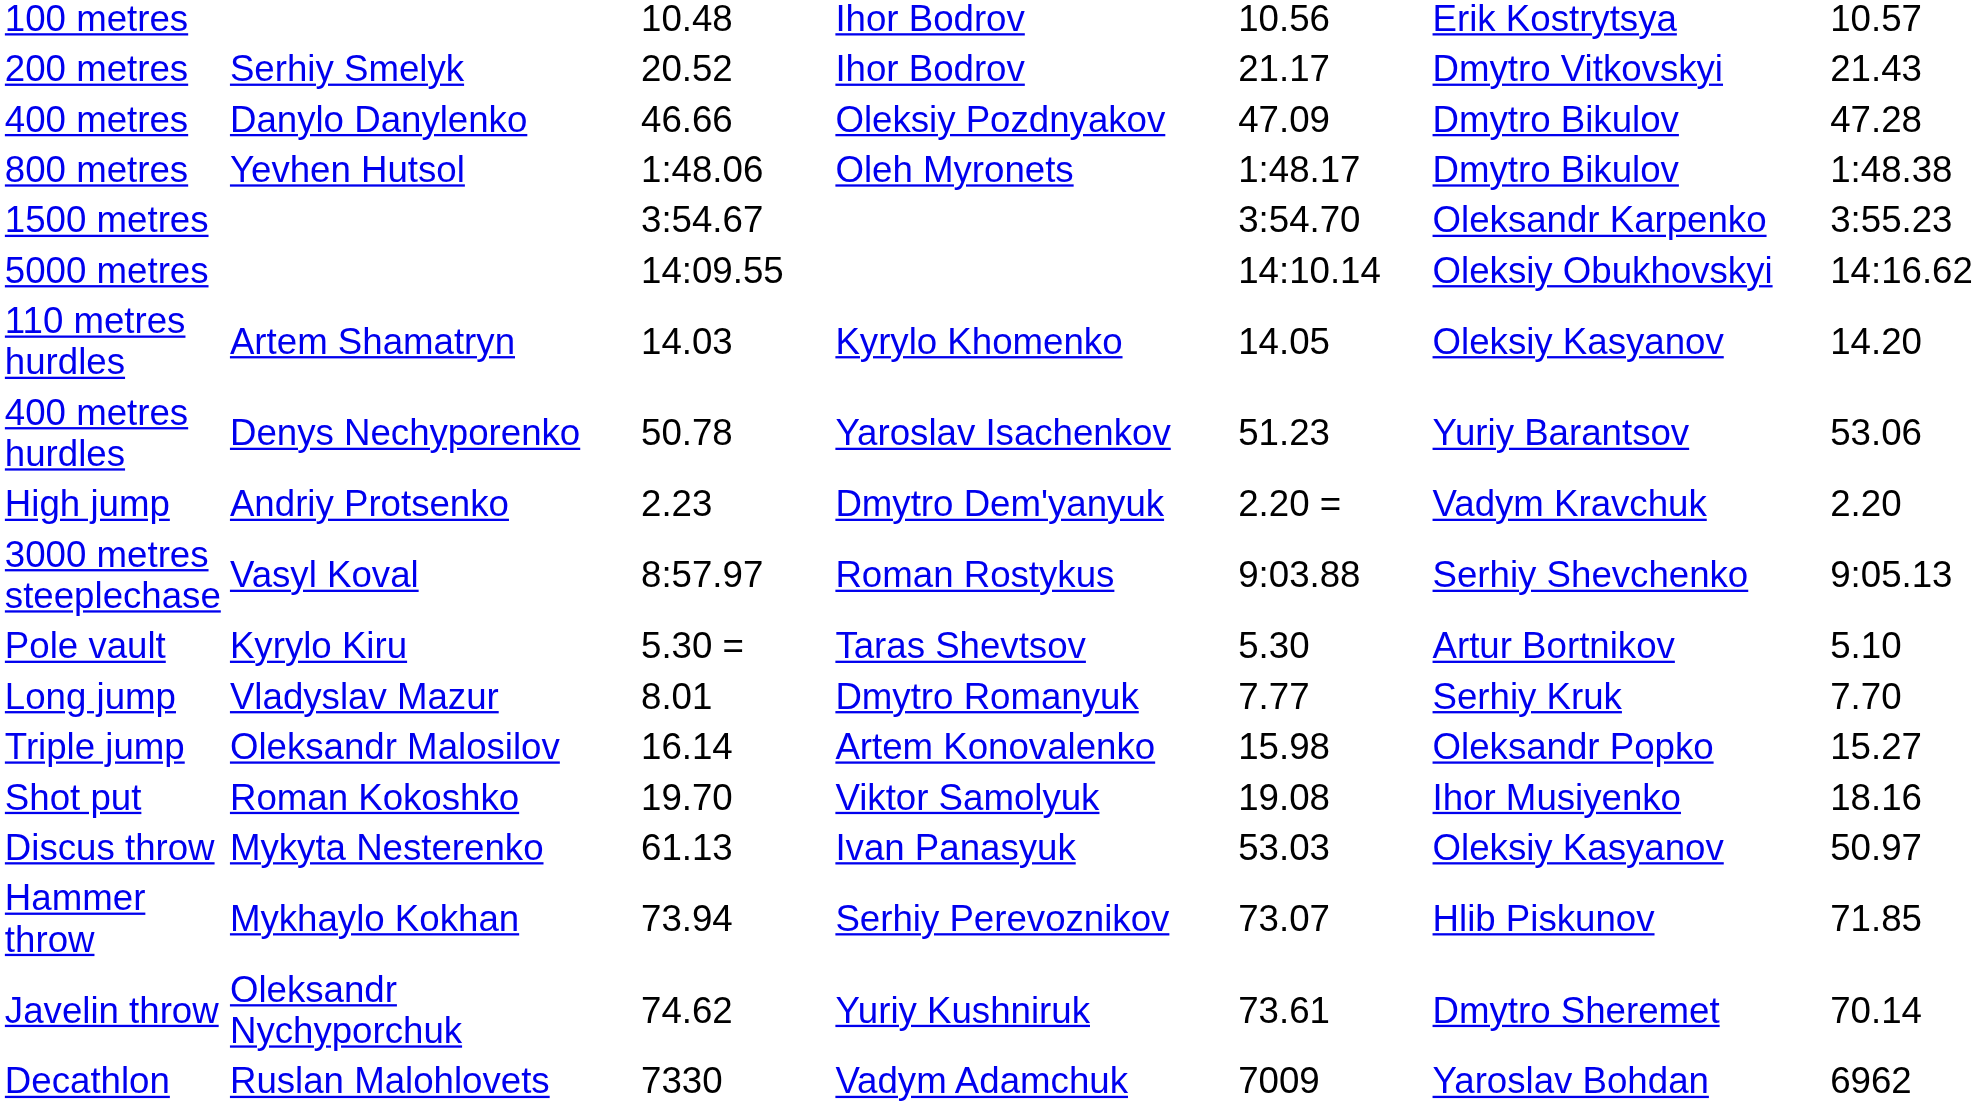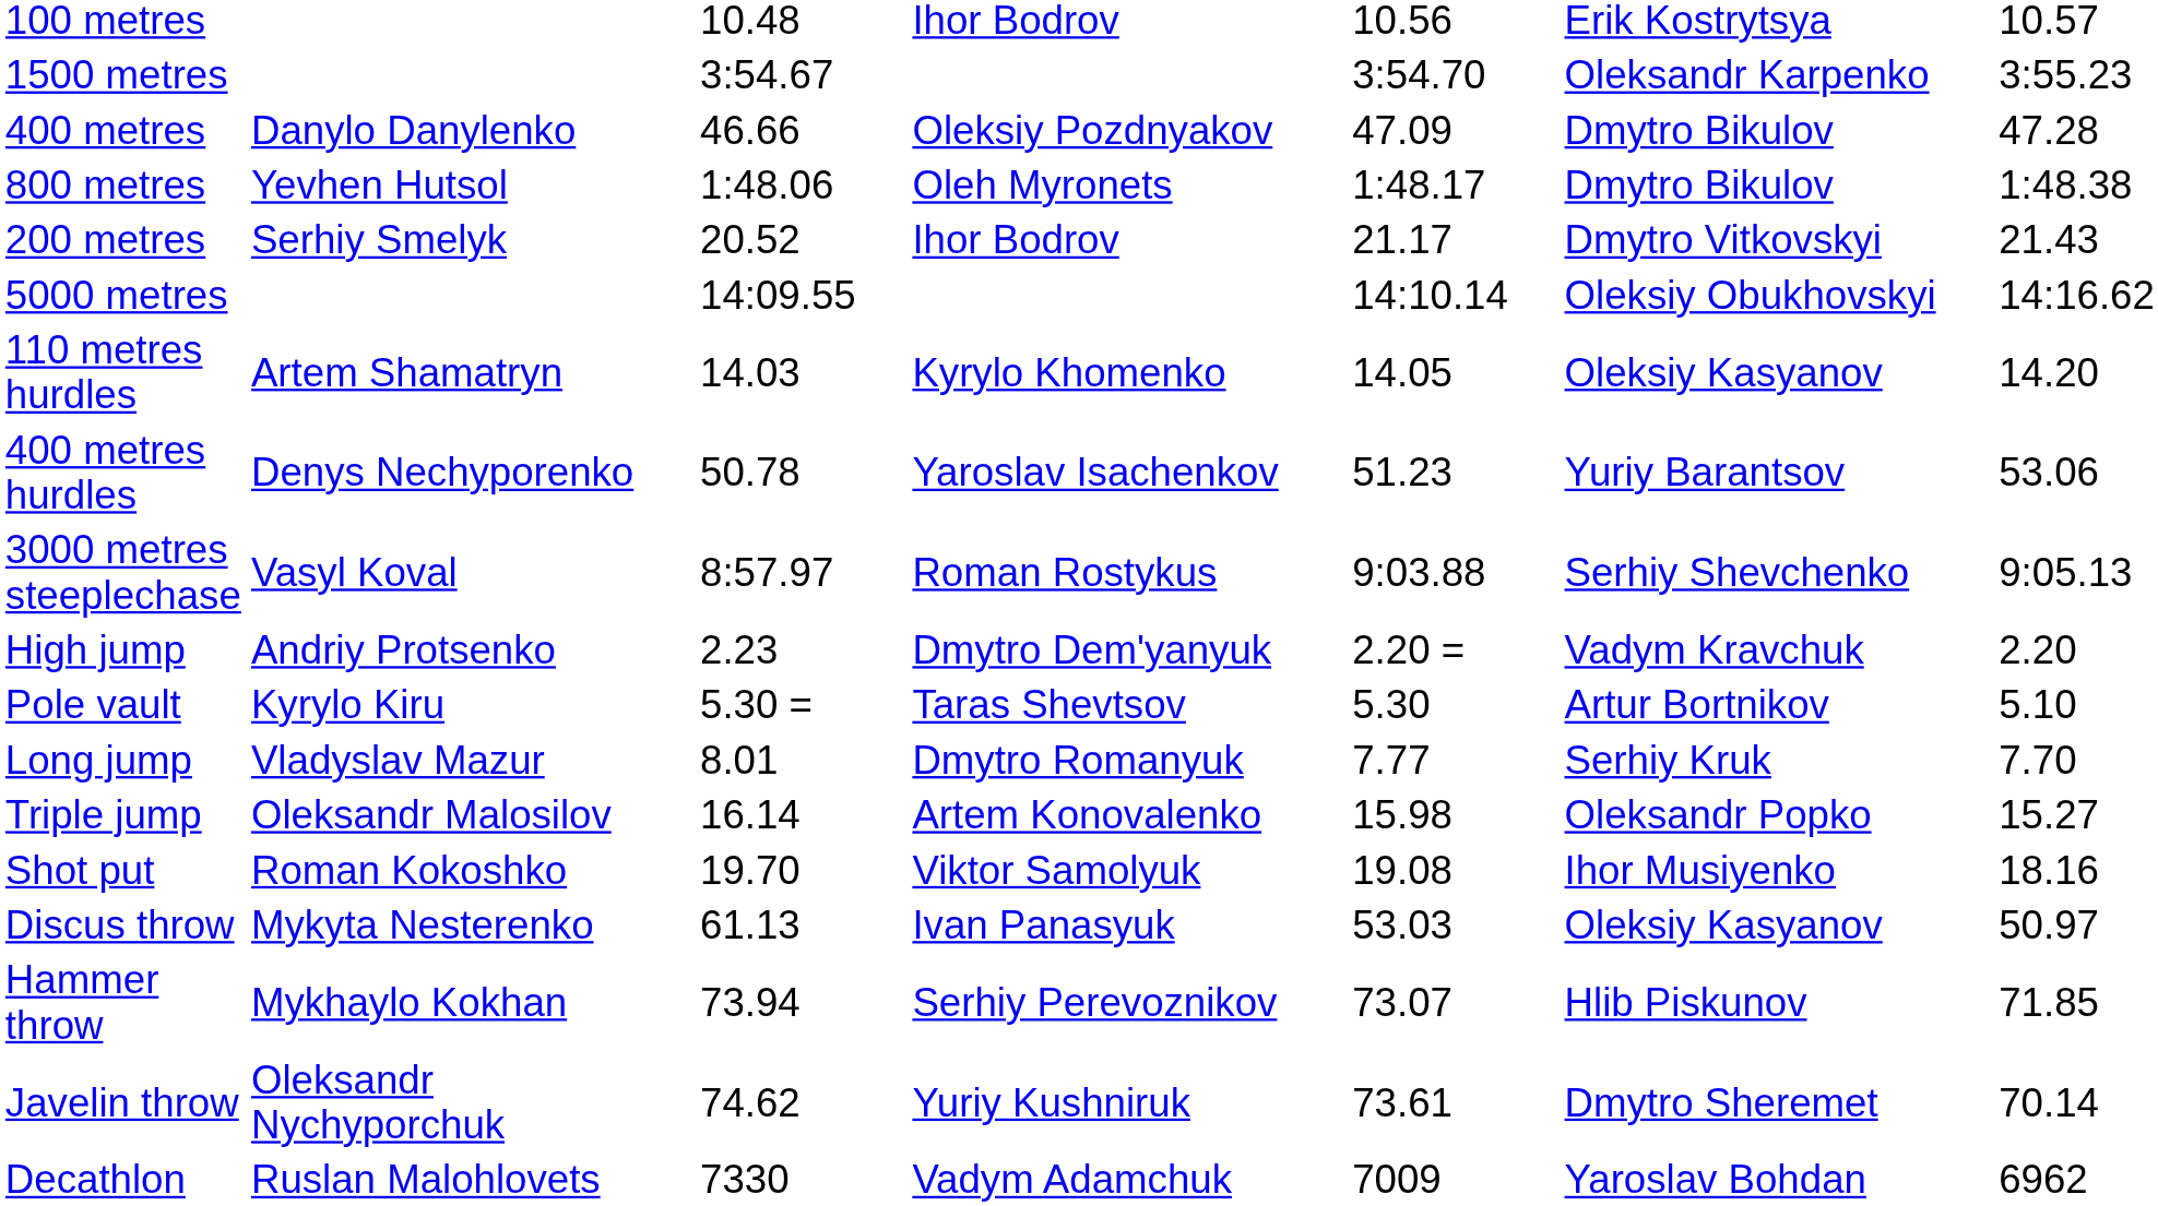rows swapped: 200 metres <-> 1500 metres
rows swapped: 3000 metres steeplechase <-> High jump
